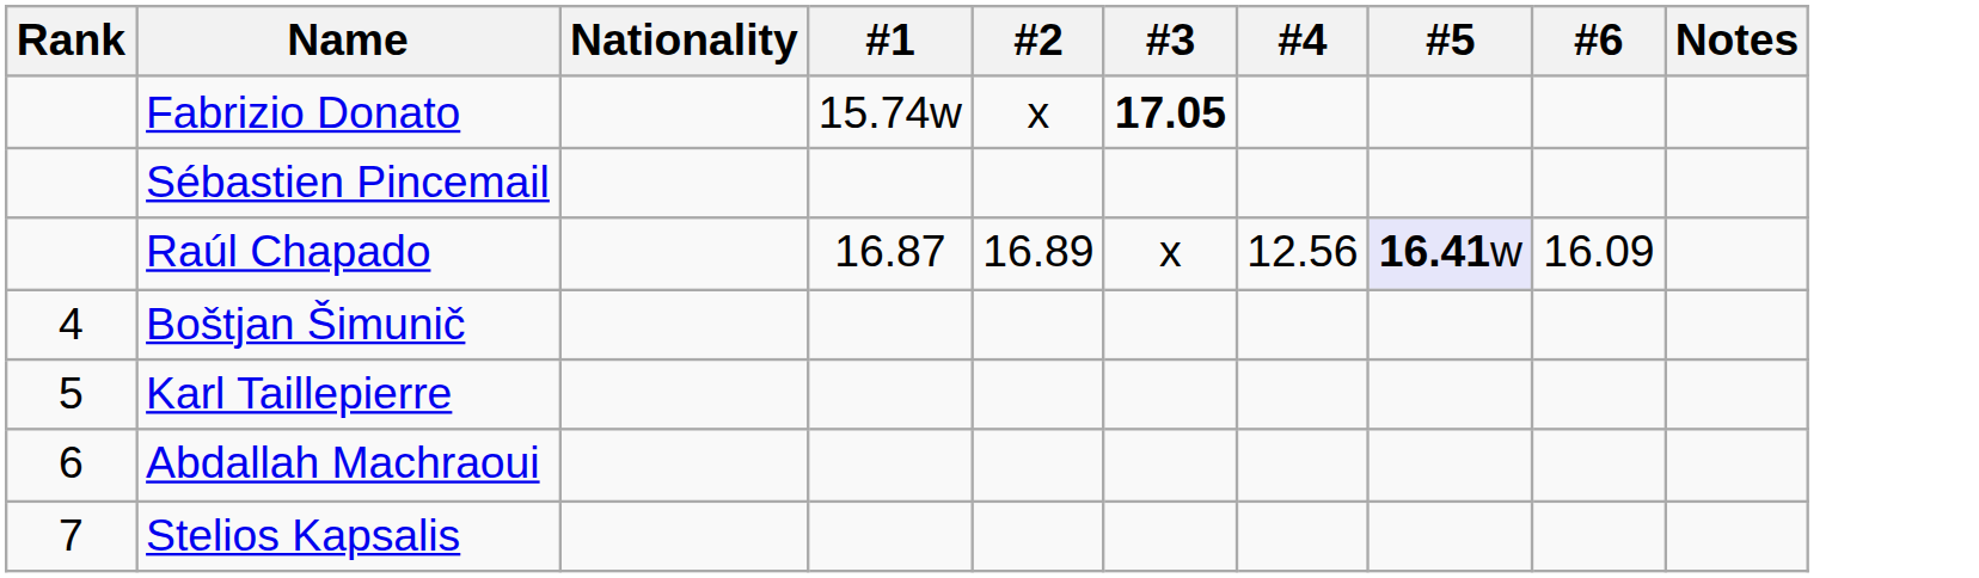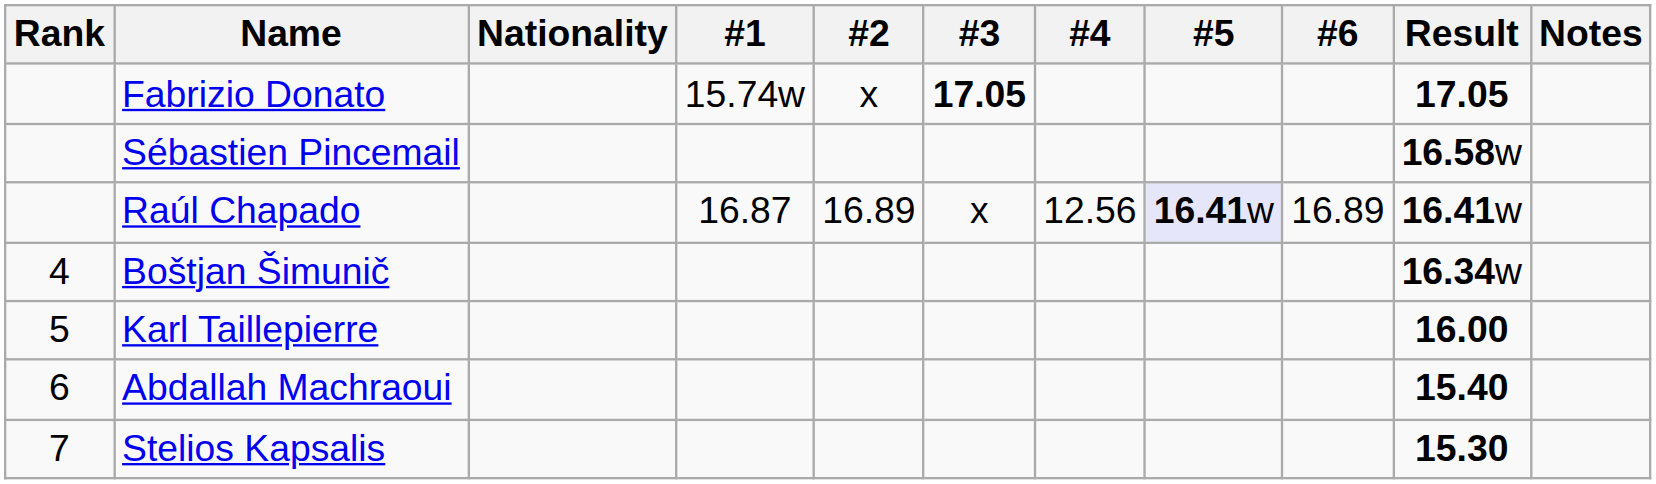+ column: Result | 17.05 | 16.58w | 16.41w | 16.34w | 16.00 | 15.40 | 15.30
Raúl Chapado | #6: 16.09 -> 16.89
